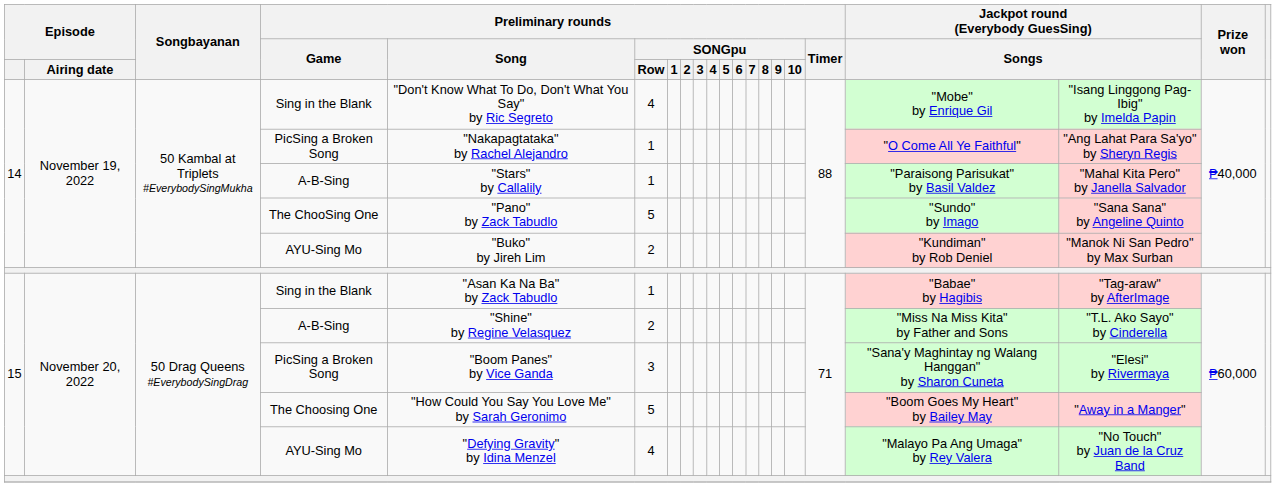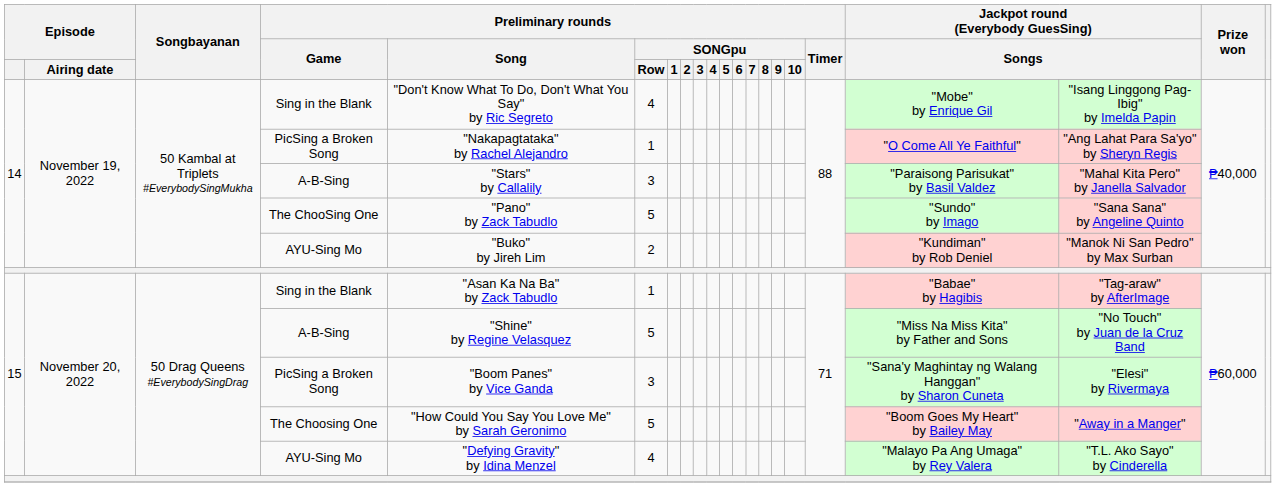14 / A-B-Sing | Preliminary rounds / SONGpu / Row: 1 -> 3
15 / A-B-Sing | Preliminary rounds / SONGpu / Row: 2 -> 5
15 / A-B-Sing | column 19: "T.L. Ako Sayo" by Cinderella -> "No Touch" by Juan de la Cruz Band
15 / AYU-Sing Mo | column 19: "No Touch" by Juan de la Cruz Band -> "T.L. Ako Sayo" by Cinderella
